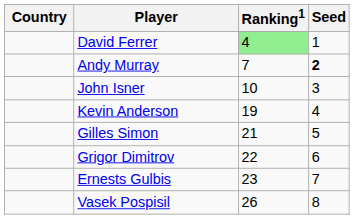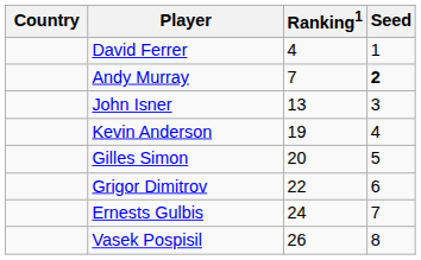David Ferrer | Ranking1: lightgreen background -> no background
John Isner | Ranking1: 10 -> 13
Gilles Simon | Ranking1: 21 -> 20
Ernests Gulbis | Ranking1: 23 -> 24
